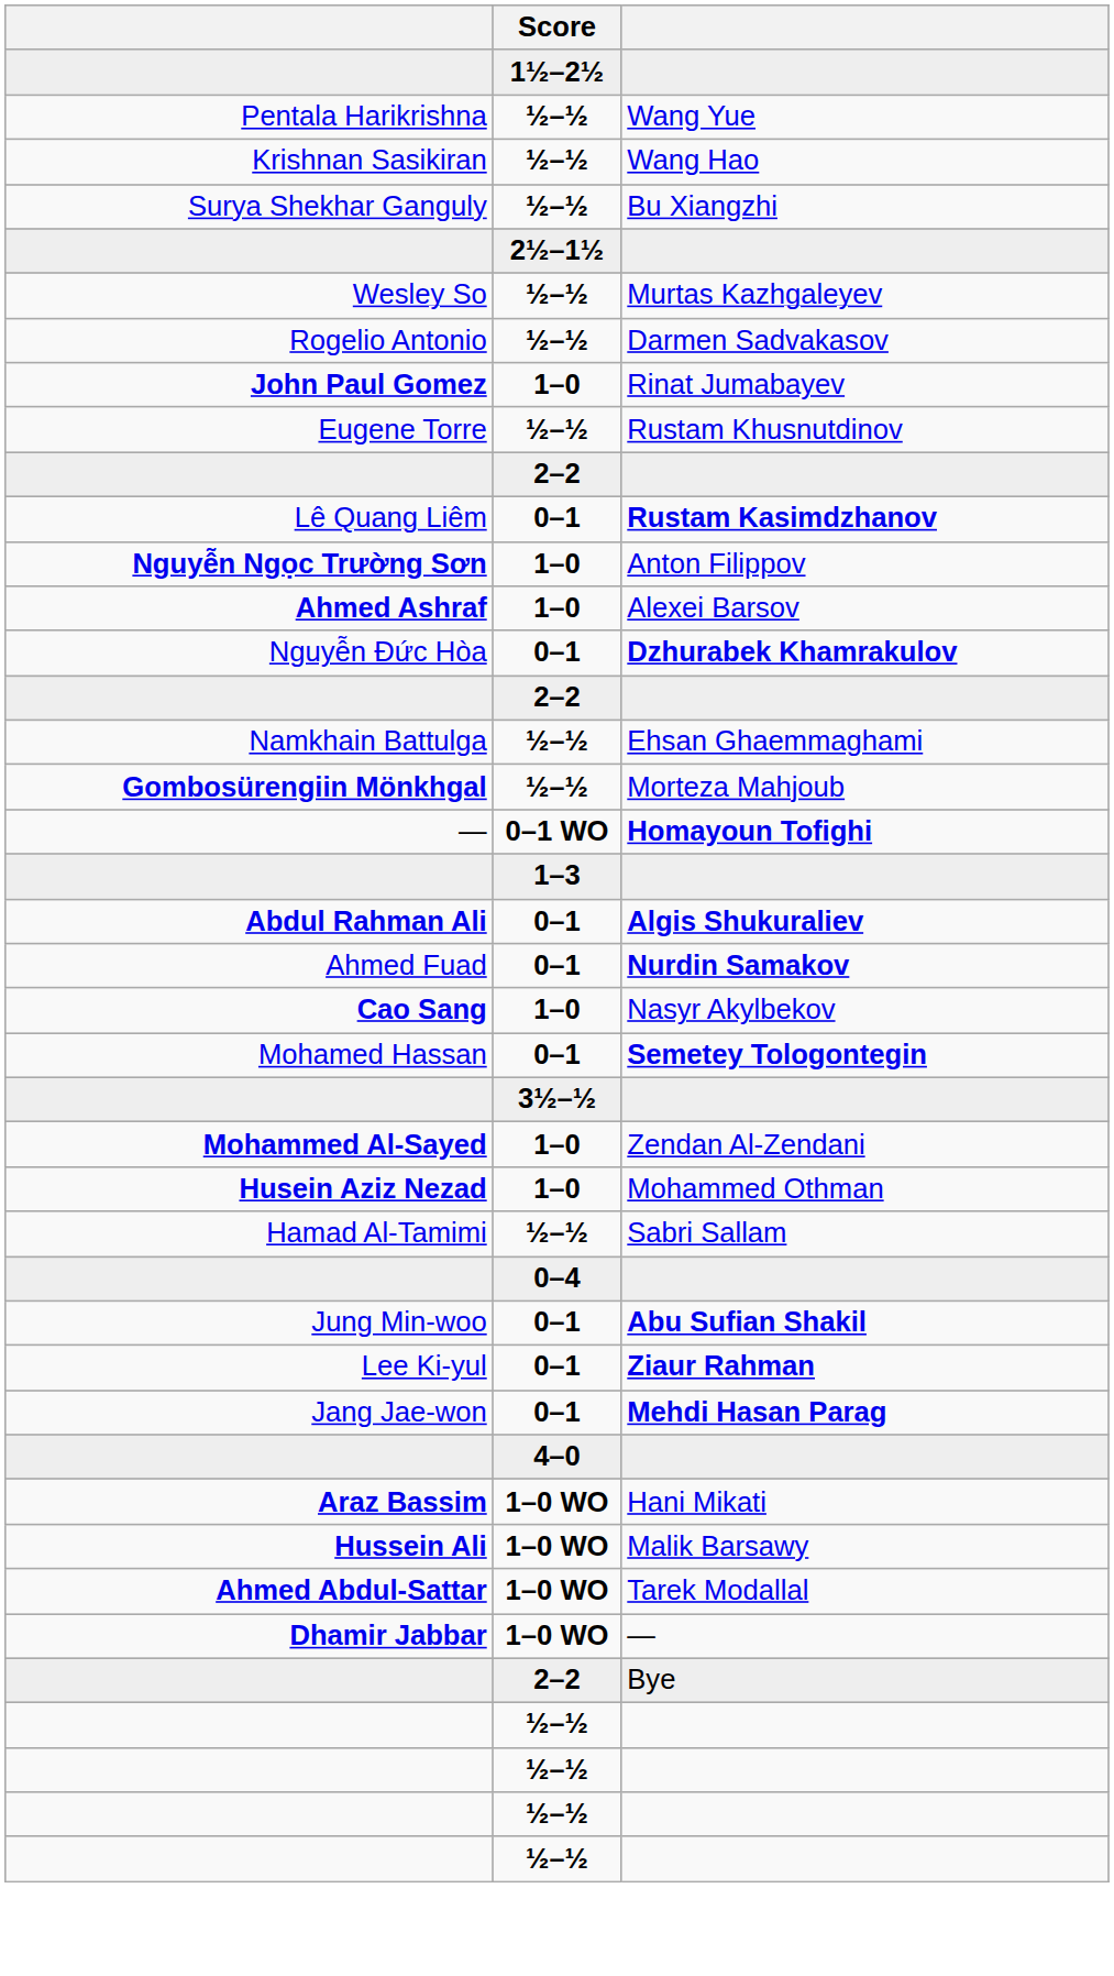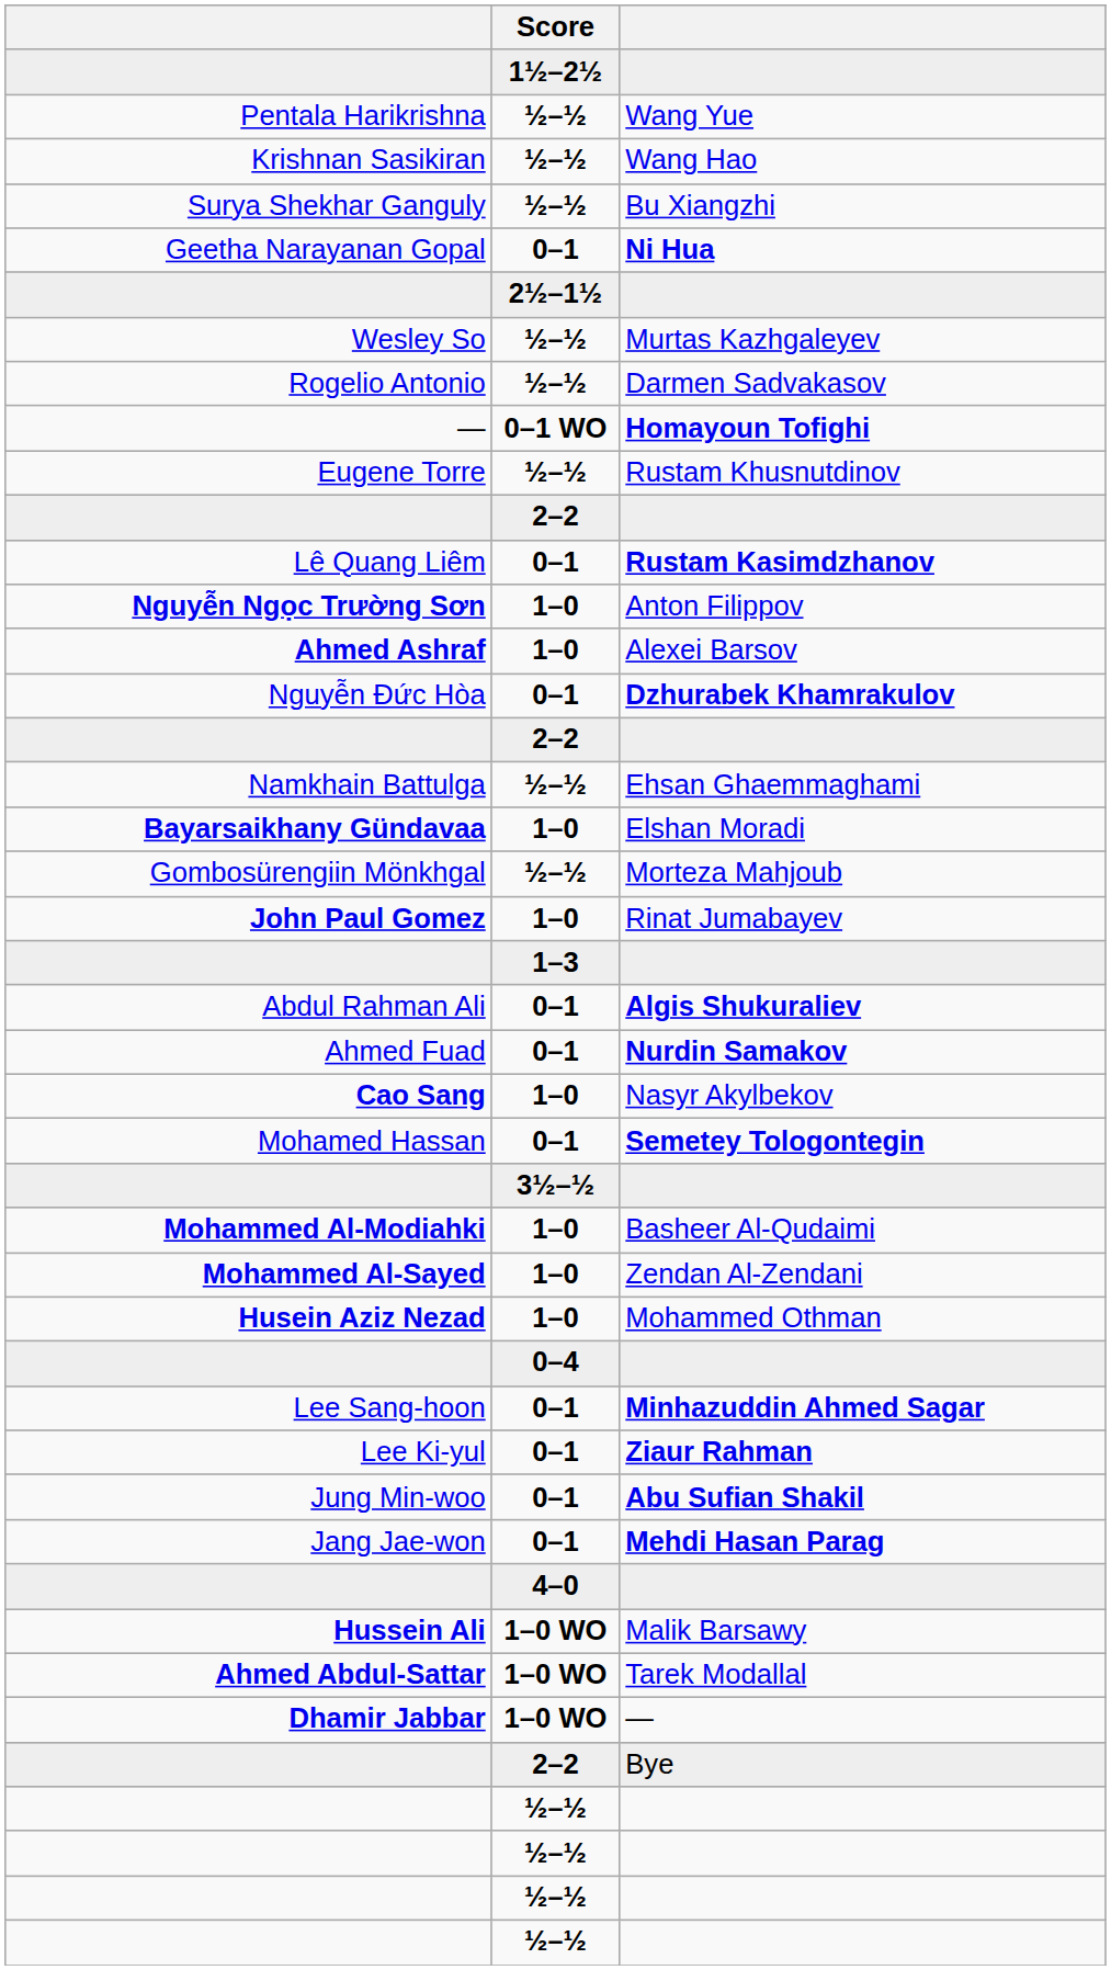+ row: Geetha Narayanan Gopal | 0–1 | Ni Hua
rows swapped: Rinat Jumabayev <-> Homayoun Tofighi
+ row: Bayarsaikhany Gündavaa | 1–0 | Elshan Moradi
Morteza Mahjoub | column 1: bold -> normal
Algis Shukuraliev | column 1: bold -> normal
+ row: Mohammed Al-Modiahki | 1–0 | Basheer Al-Qudaimi
- row: Hamad Al-Tamimi | ½–½ | Sabri Sallam
+ row: Lee Sang-hoon | 0–1 | Minhazuddin Ahmed Sagar
rows swapped: Ziaur Rahman <-> Abu Sufian Shakil
- row: Araz Bassim | 1–0 WO | Hani Mikati
